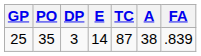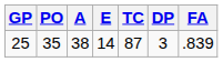columns swapped: A <-> DP
